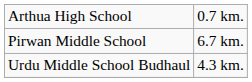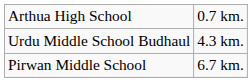rows swapped: Urdu Middle School Budhaul <-> Pirwan Middle School
